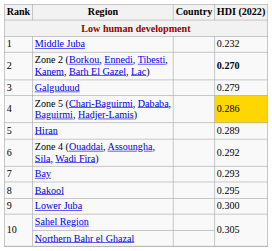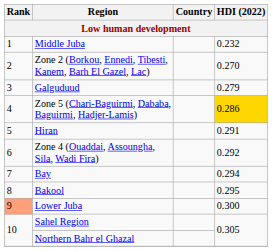Zone 2 (Borkou, Ennedi, Tibesti, Kanem, Barh El Gazel, Lac) | HDI (2022): bold -> normal
Hiran | HDI (2022): 0.289 -> 0.291
Bay | HDI (2022): 0.293 -> 0.294
Lower Juba | Rank: no background -> lightsalmon background
